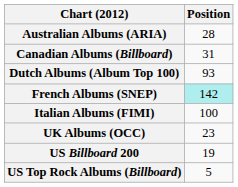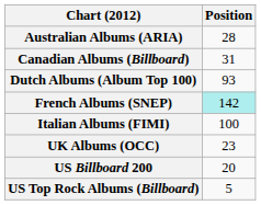US Billboard 200 | Position: 19 -> 20
